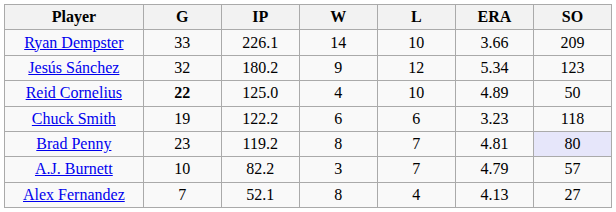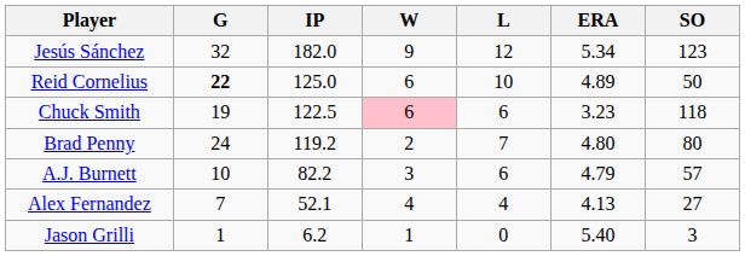- row: Ryan Dempster | 33 | 226.1 | 14 | 10 | 3.66 | 209
Jesús Sánchez | IP: 180.2 -> 182.0
Reid Cornelius | W: 4 -> 6
Chuck Smith | IP: 122.2 -> 122.5
Chuck Smith | W: no background -> pink background
Brad Penny | G: 23 -> 24
Brad Penny | W: 8 -> 2
Brad Penny | ERA: 4.81 -> 4.80
Brad Penny | SO: lavender background -> no background
A.J. Burnett | L: 7 -> 6
Alex Fernandez | W: 8 -> 4
+ row: Jason Grilli | 1 | 6.2 | 1 | 0 | 5.40 | 3
